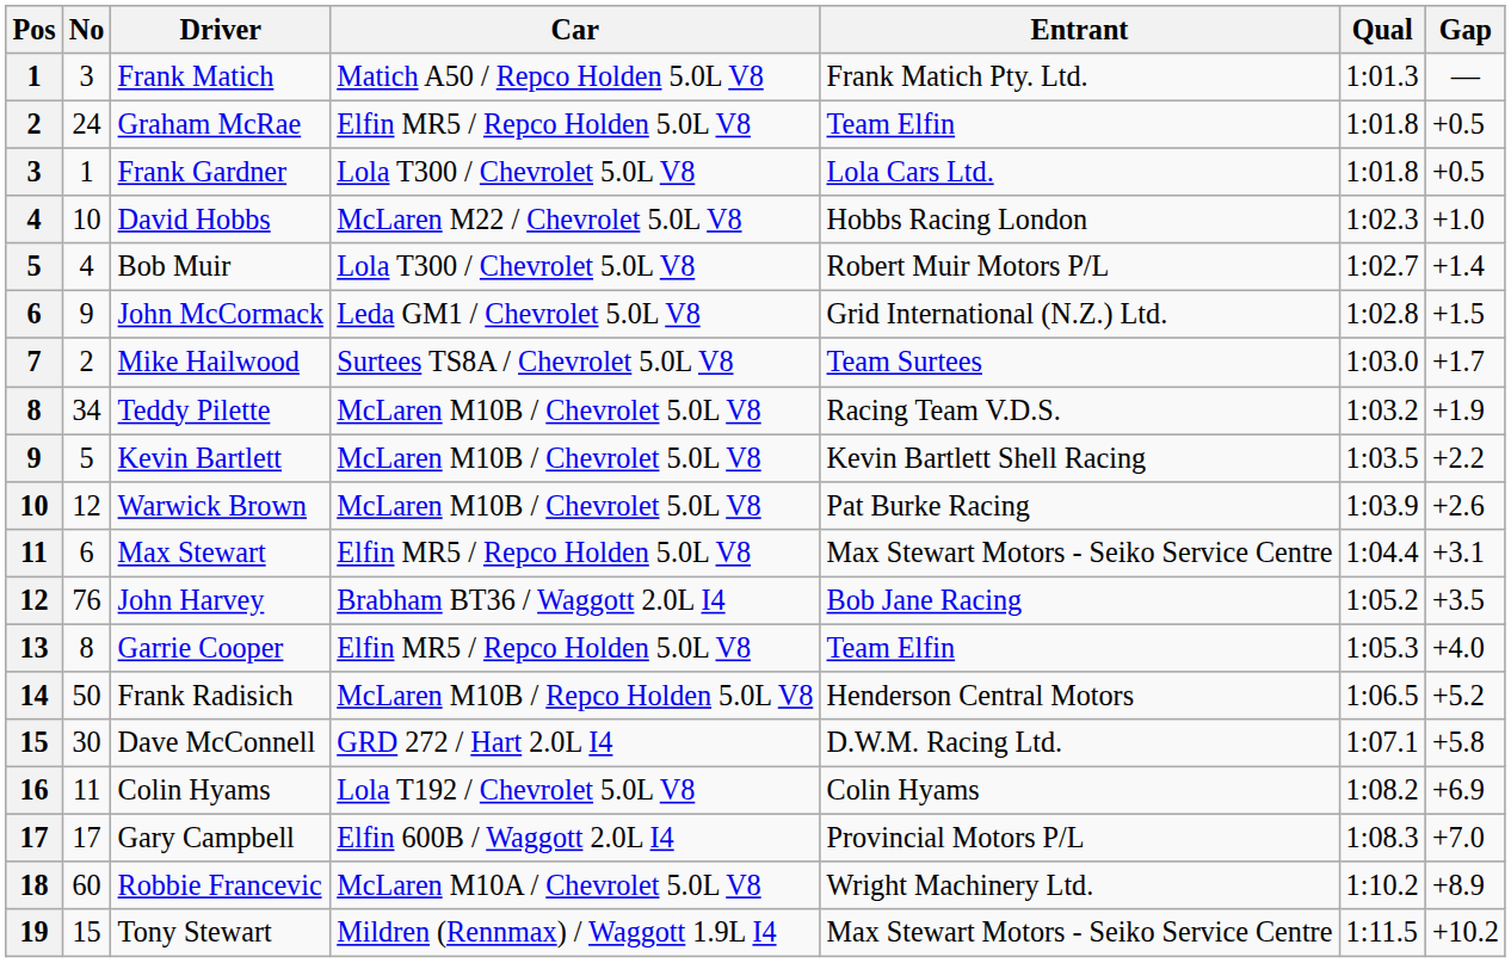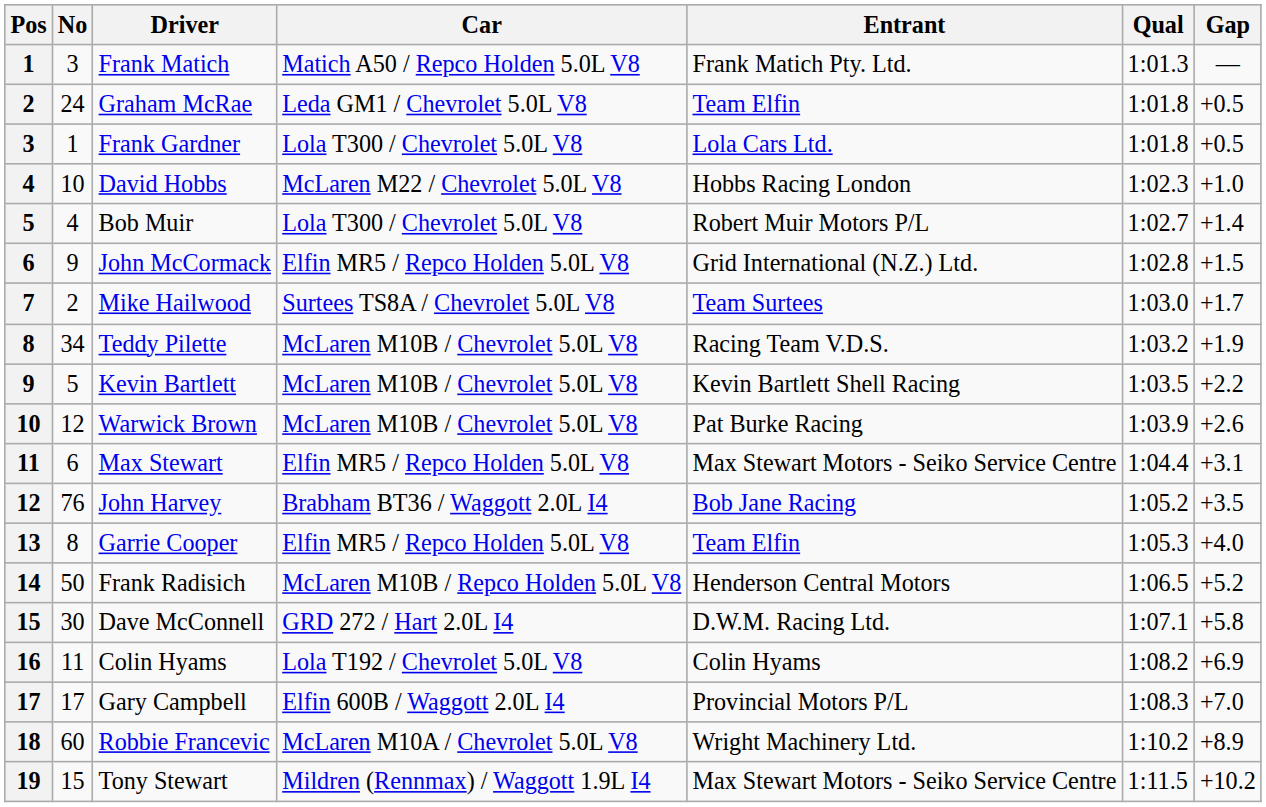Graham McRae | Car: Elfin MR5 / Repco Holden 5.0L V8 -> Leda GM1 / Chevrolet 5.0L V8
John McCormack | Car: Leda GM1 / Chevrolet 5.0L V8 -> Elfin MR5 / Repco Holden 5.0L V8
